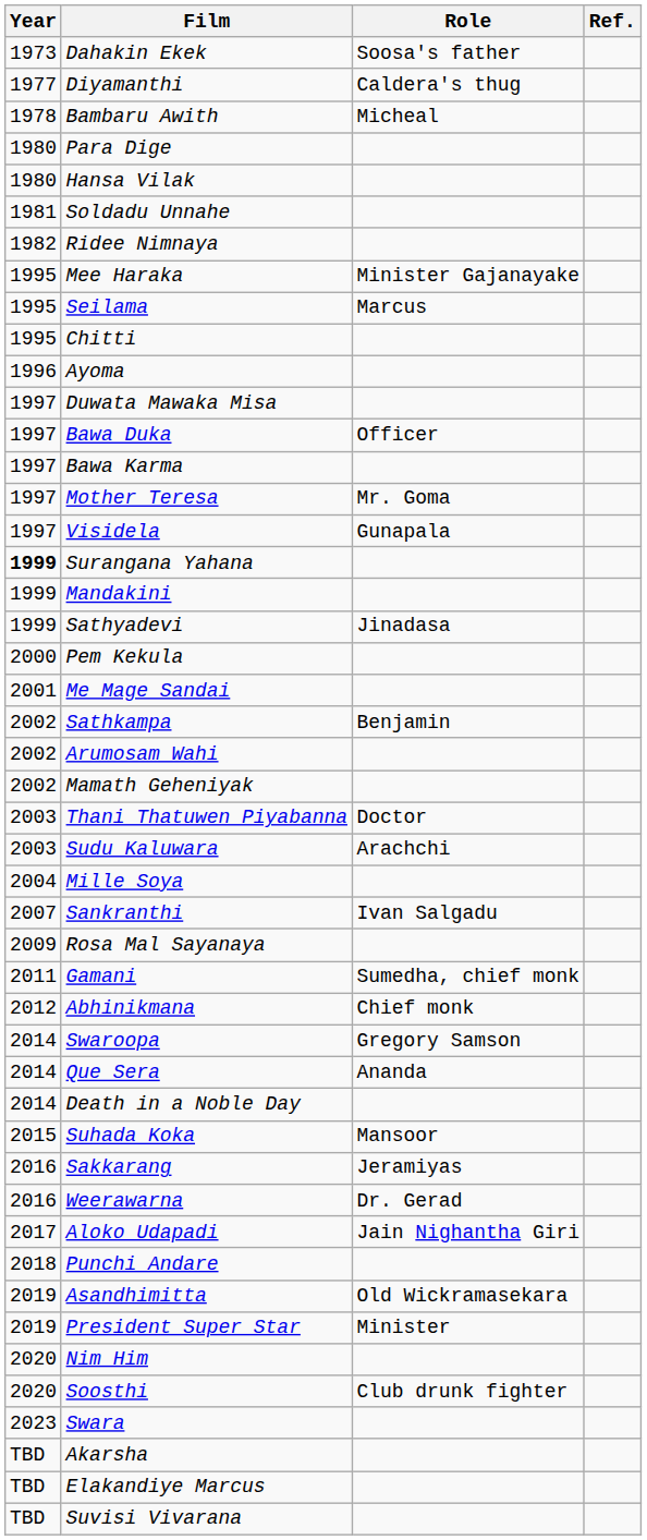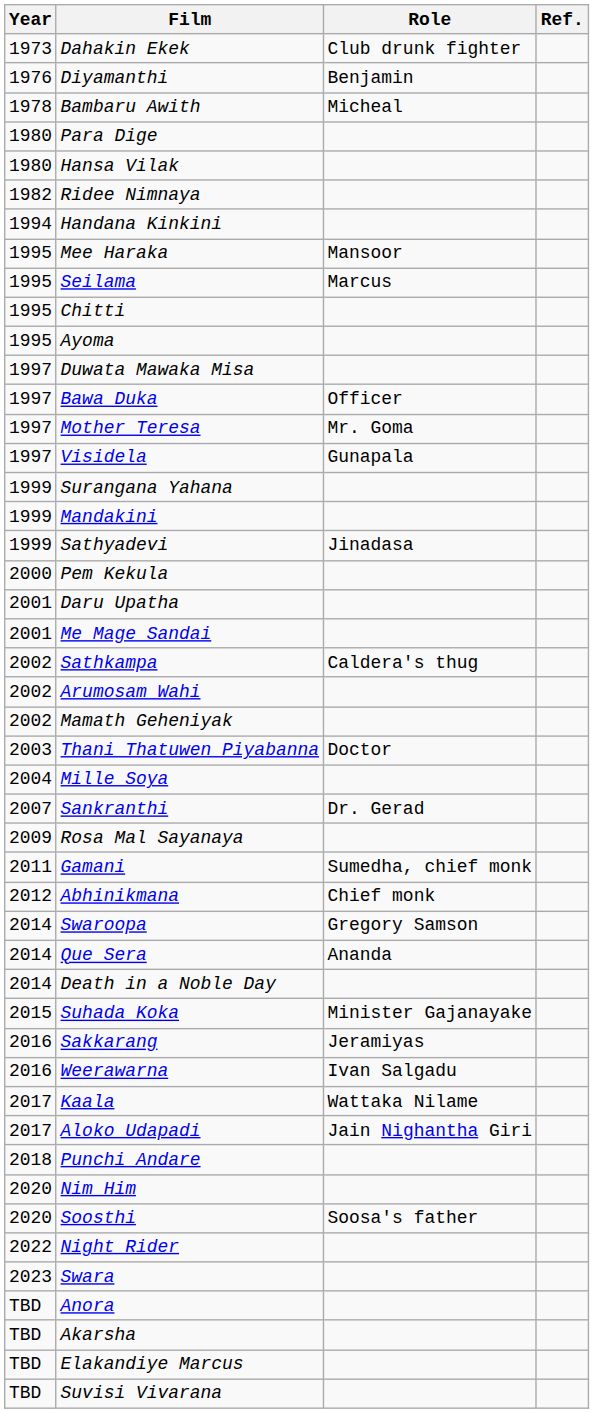Dahakin Ekek | Role: Soosa's father -> Club drunk fighter
Diyamanthi | Year: 1977 -> 1976
Diyamanthi | Role: Caldera's thug -> Benjamin
- row: 1981 | Soldadu Unnahe
+ row: 1994 | Handana Kinkini
Mee Haraka | Role: Minister Gajanayake -> Mansoor
Ayoma | Year: 1996 -> 1995
- row: 1997 | Bawa Karma
Surangana Yahana | Year: bold -> normal
+ row: 2001 | Daru Upatha
Sathkampa | Role: Benjamin -> Caldera's thug
- row: 2003 | Sudu Kaluwara | Arachchi
Sankranthi | Role: Ivan Salgadu -> Dr. Gerad
Suhada Koka | Role: Mansoor -> Minister Gajanayake
Weerawarna | Role: Dr. Gerad -> Ivan Salgadu
+ row: 2017 | Kaala | Wattaka Nilame
- row: 2019 | Asandhimitta | Old Wickramasekara
- row: 2019 | President Super Star | Minister
Soosthi | Role: Club drunk fighter -> Soosa's father
+ row: 2022 | Night Rider
+ row: TBD | Anora
